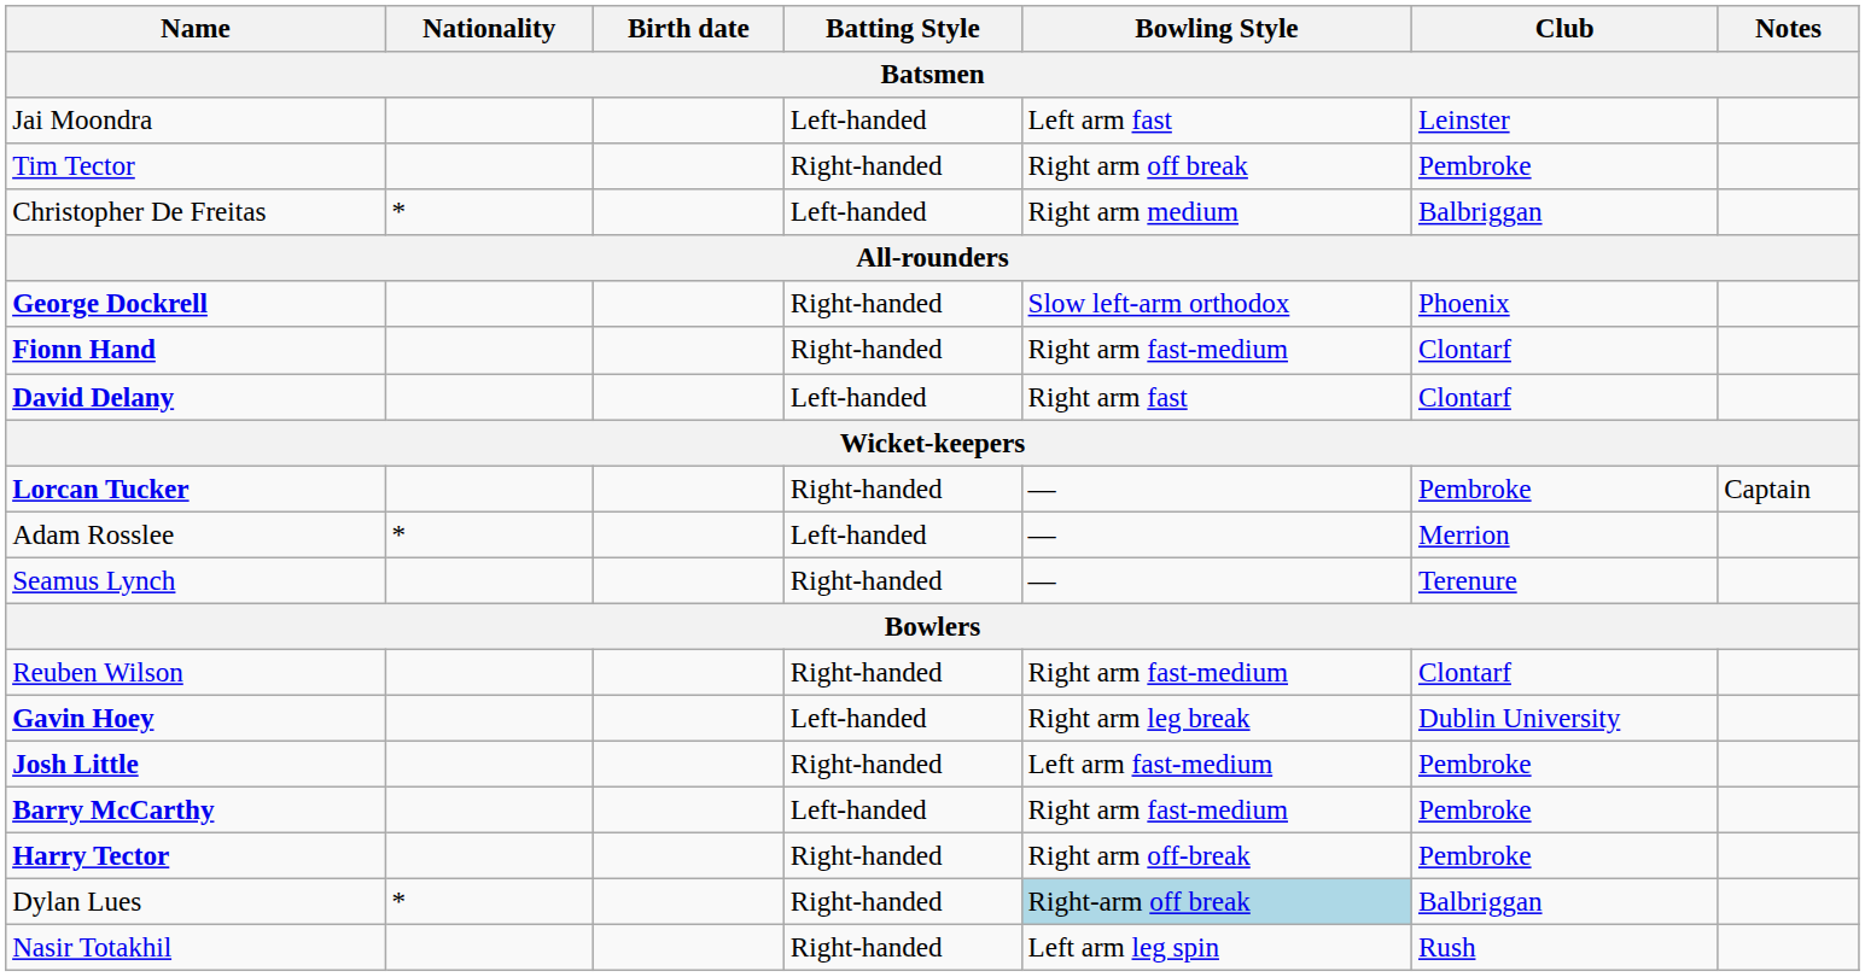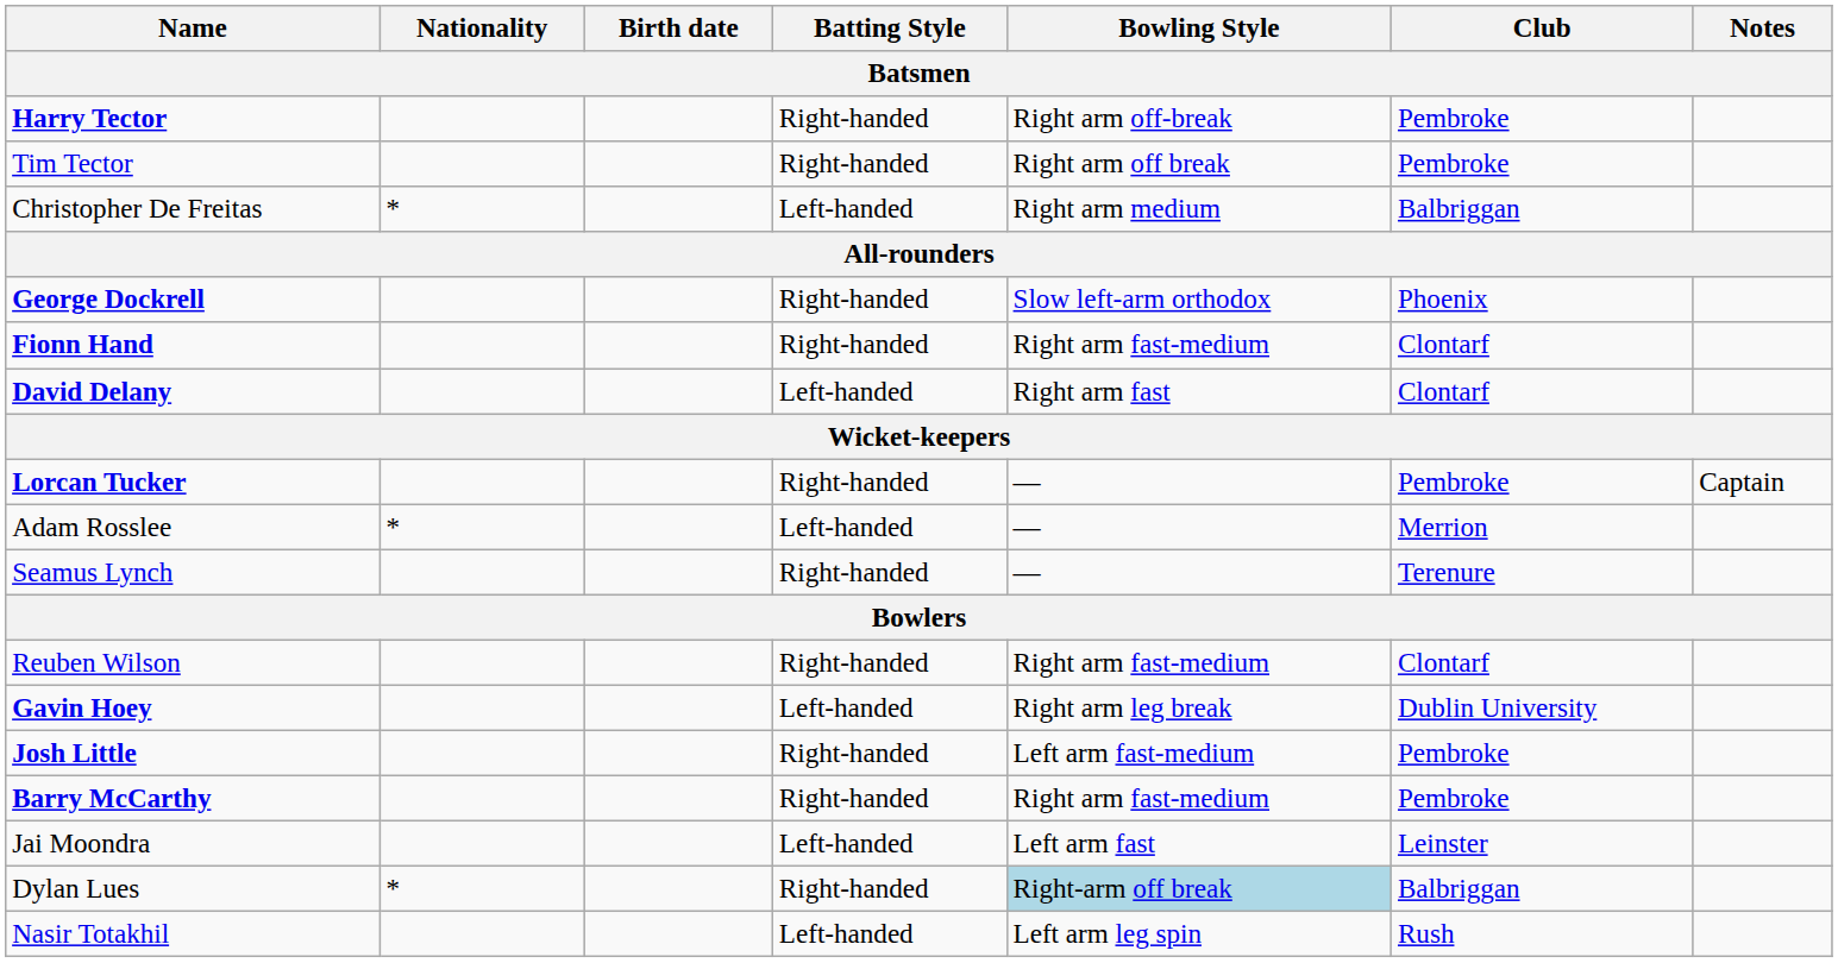rows swapped: Harry Tector <-> Jai Moondra
Barry McCarthy | Batting Style: Left-handed -> Right-handed
Nasir Totakhil | Batting Style: Right-handed -> Left-handed
